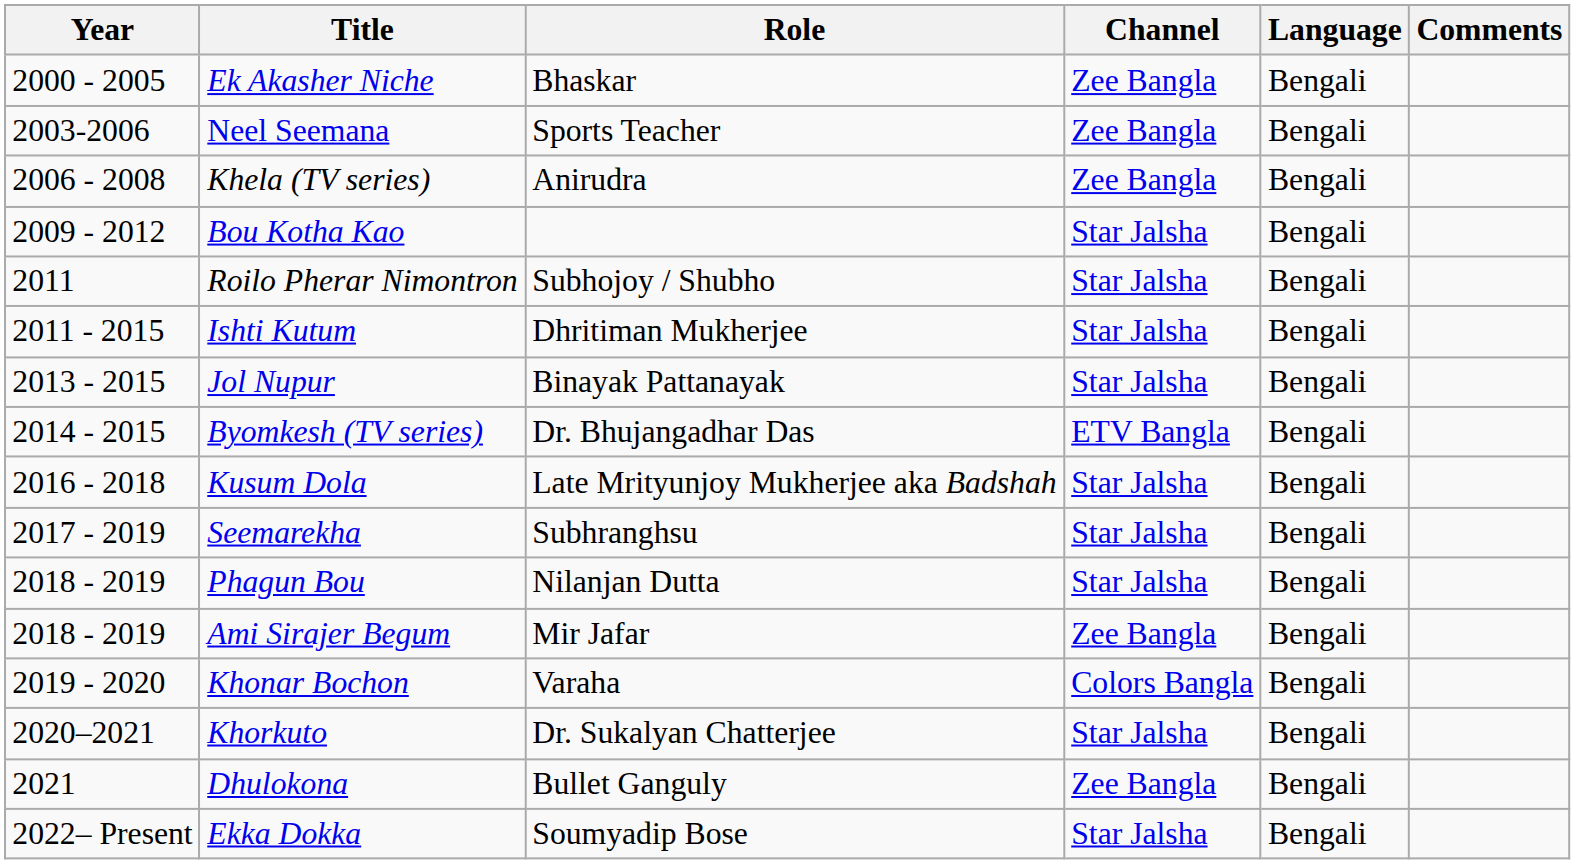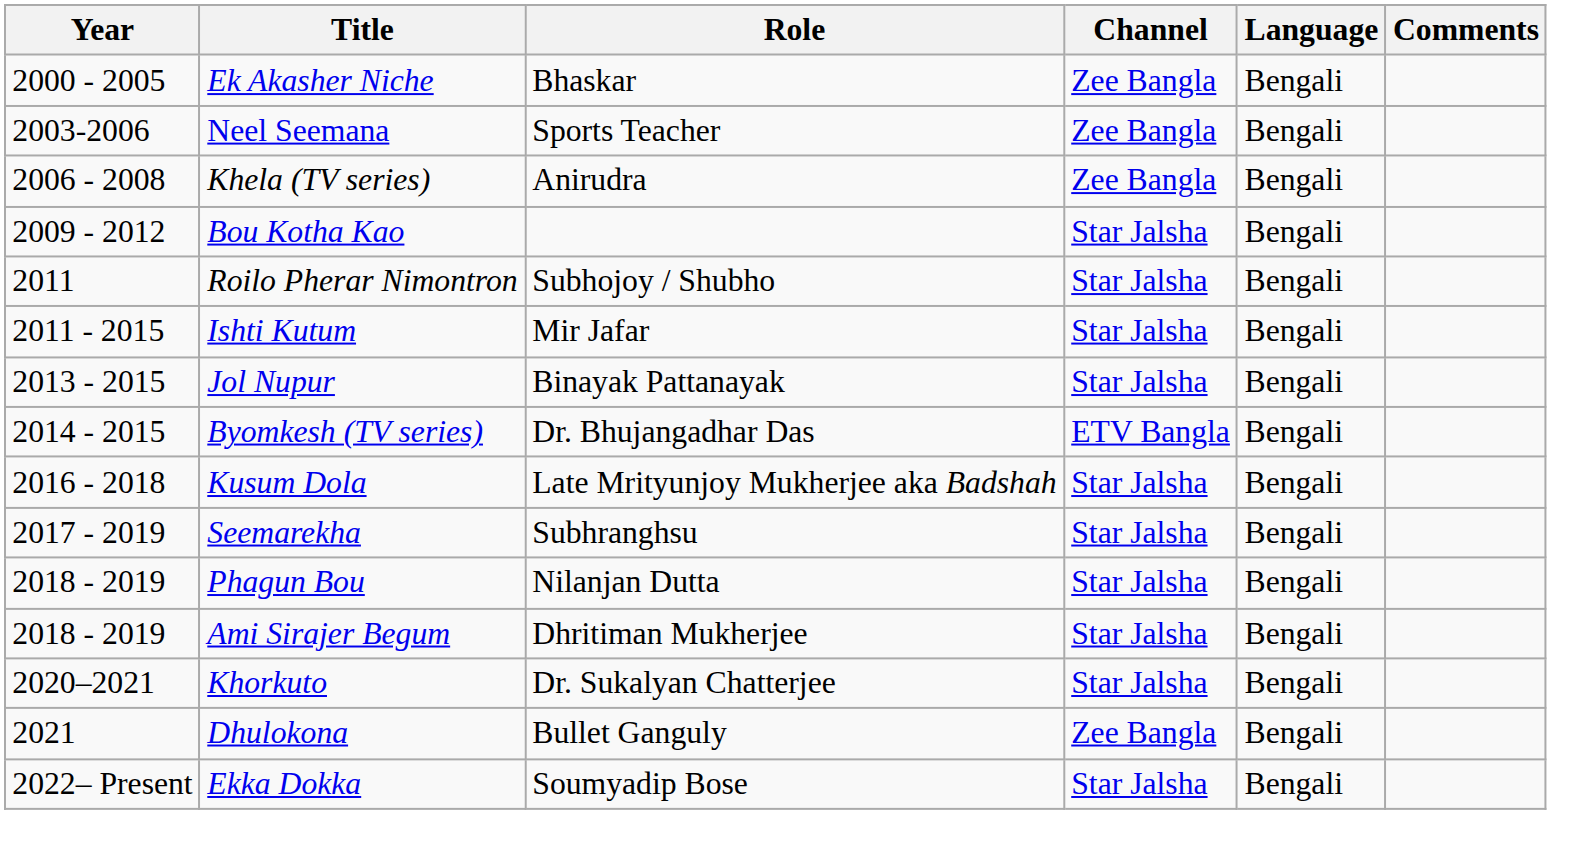Ishti Kutum | Role: Dhritiman Mukherjee -> Mir Jafar
Ami Sirajer Begum | Role: Mir Jafar -> Dhritiman Mukherjee
Ami Sirajer Begum | Channel: Zee Bangla -> Star Jalsha
- row: 2019 - 2020 | Khonar Bochon | Varaha | Colors Bangla | Bengali
